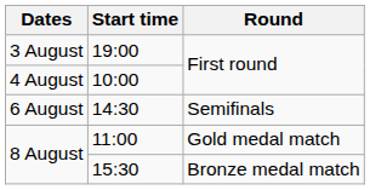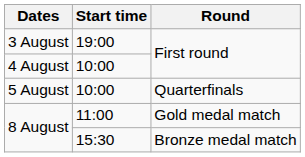+ row: 5 August | 10:00 | Quarterfinals
- row: 6 August | 14:30 | Semifinals
